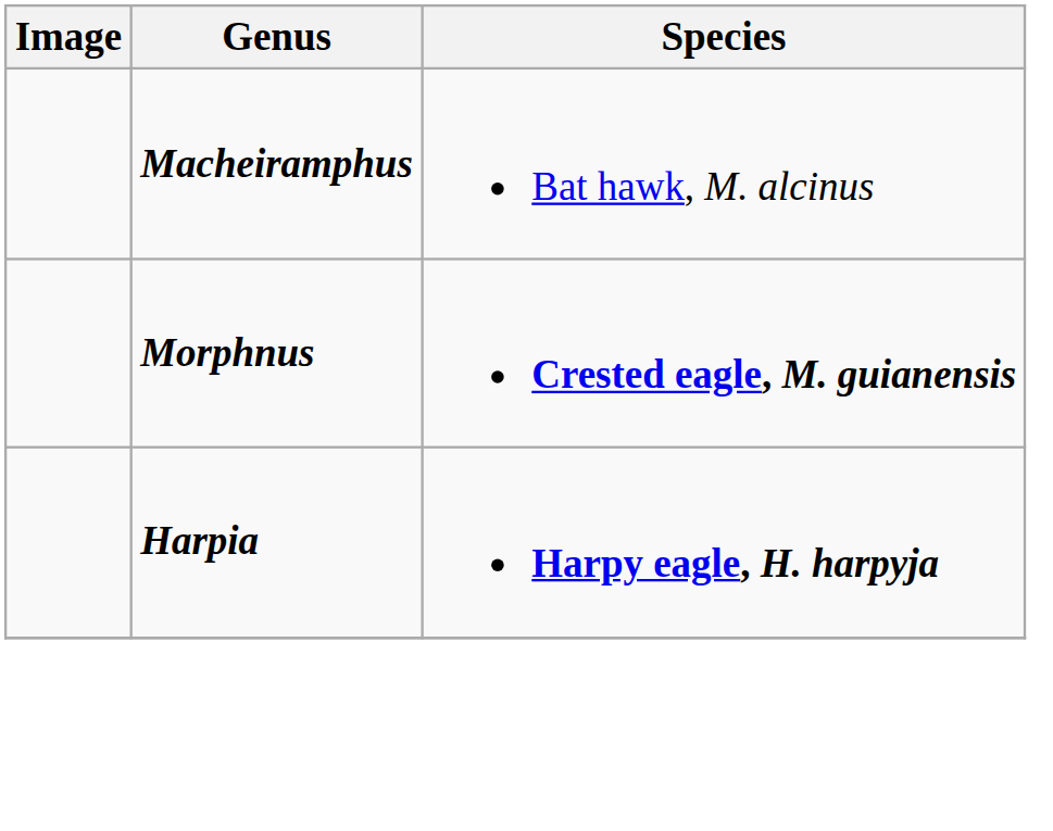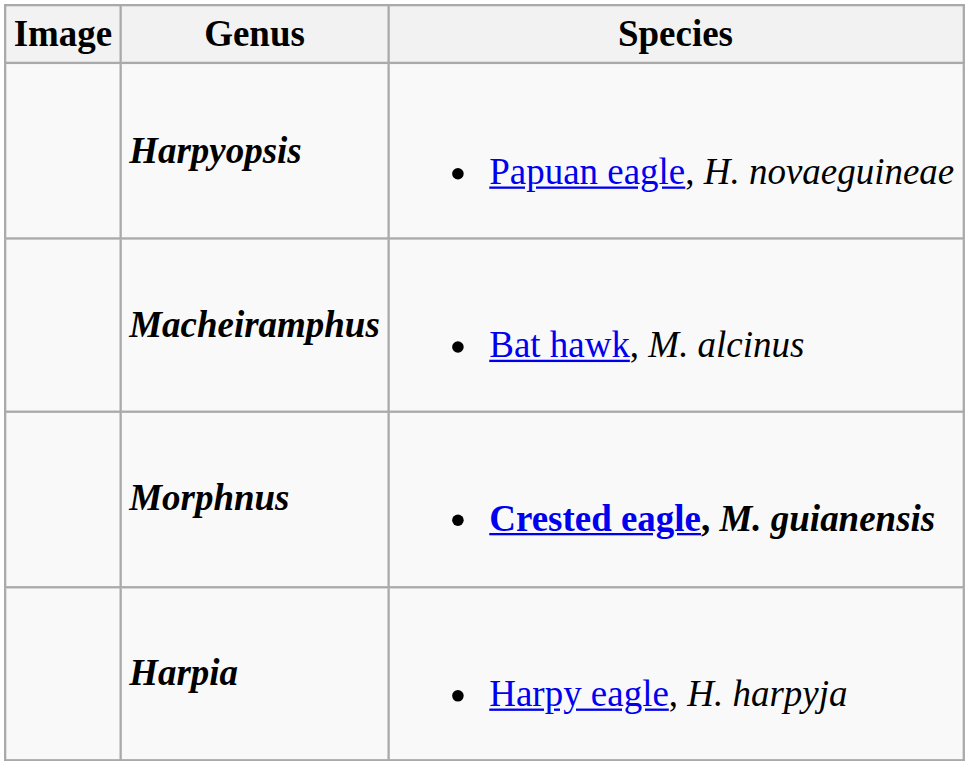+ row: Harpyopsis | Papuan eagle, H. novaeguineae
Harpia | Species: bold -> normal
